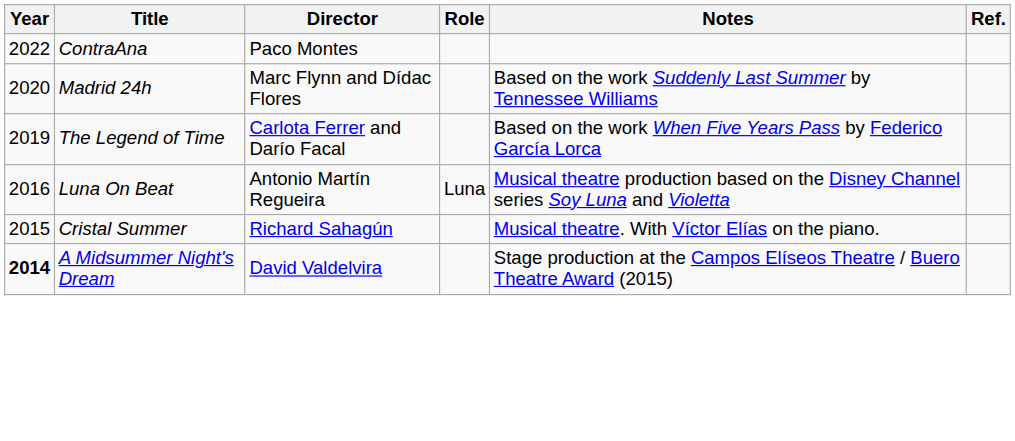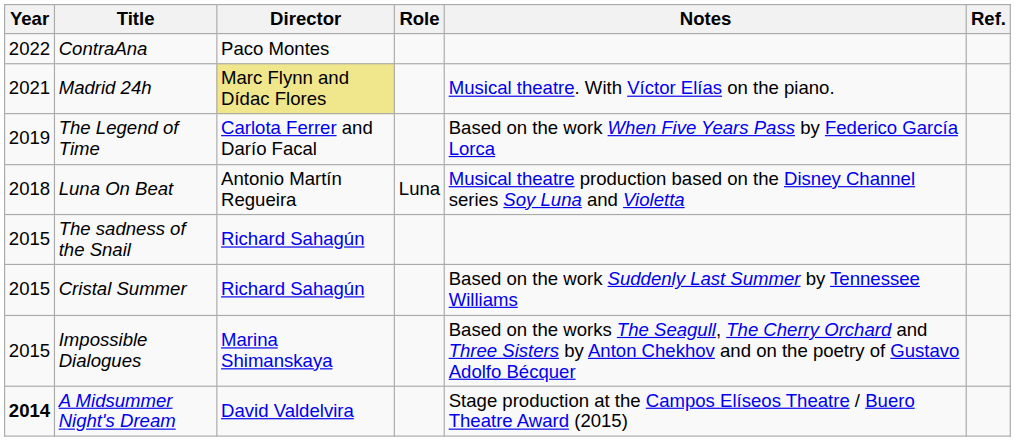Madrid 24h | Year: 2020 -> 2021
Madrid 24h | Director: no background -> khaki background
Madrid 24h | Notes: Based on the work Suddenly Last Summer by Tennessee Williams -> Musical theatre. With Víctor Elías on the piano.
Luna On Beat | Year: 2016 -> 2018
+ row: 2015 | The sadness of the Snail | Richard Sahagún
Cristal Summer | Notes: Musical theatre. With Víctor Elías on the piano. -> Based on the work Suddenly Last Summer by Tennessee Williams
+ row: 2015 | Impossible Dialogues | Marina Shimanskaya | Based on the works The Seagull, The Cherry Orchard and Three Sisters by Anton Chekhov and on the poetry of Gustavo Adolfo Bécquer
